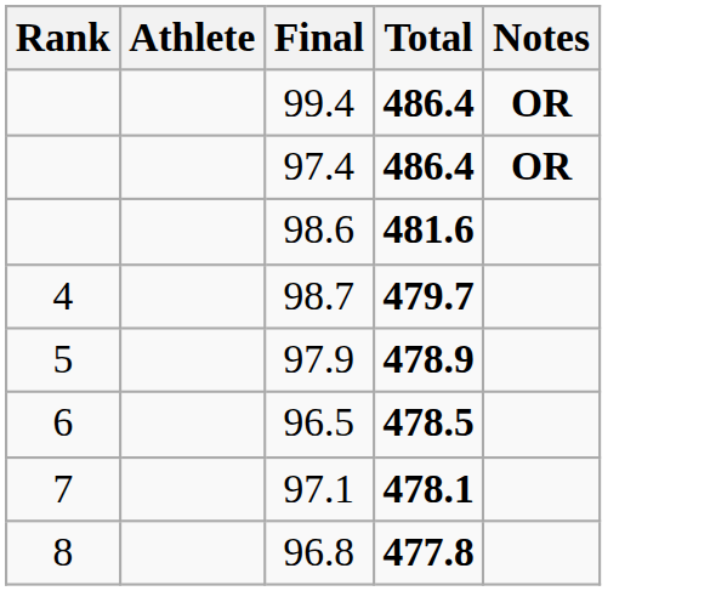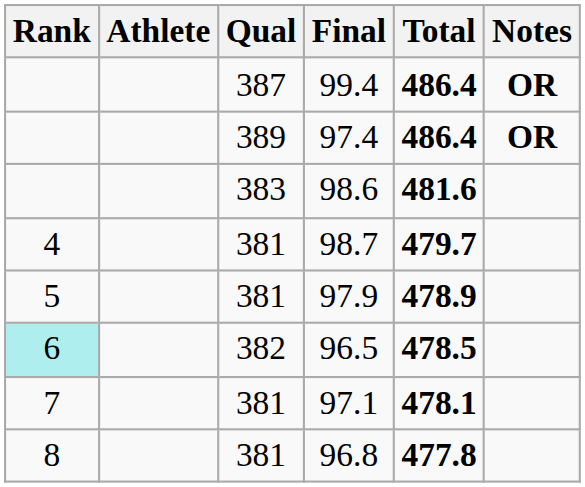+ column: Qual | 387 | 389 | 383 | 381 | 381 | 382 | 381 | 381
96.5 | Rank: no background -> paleturquoise background
